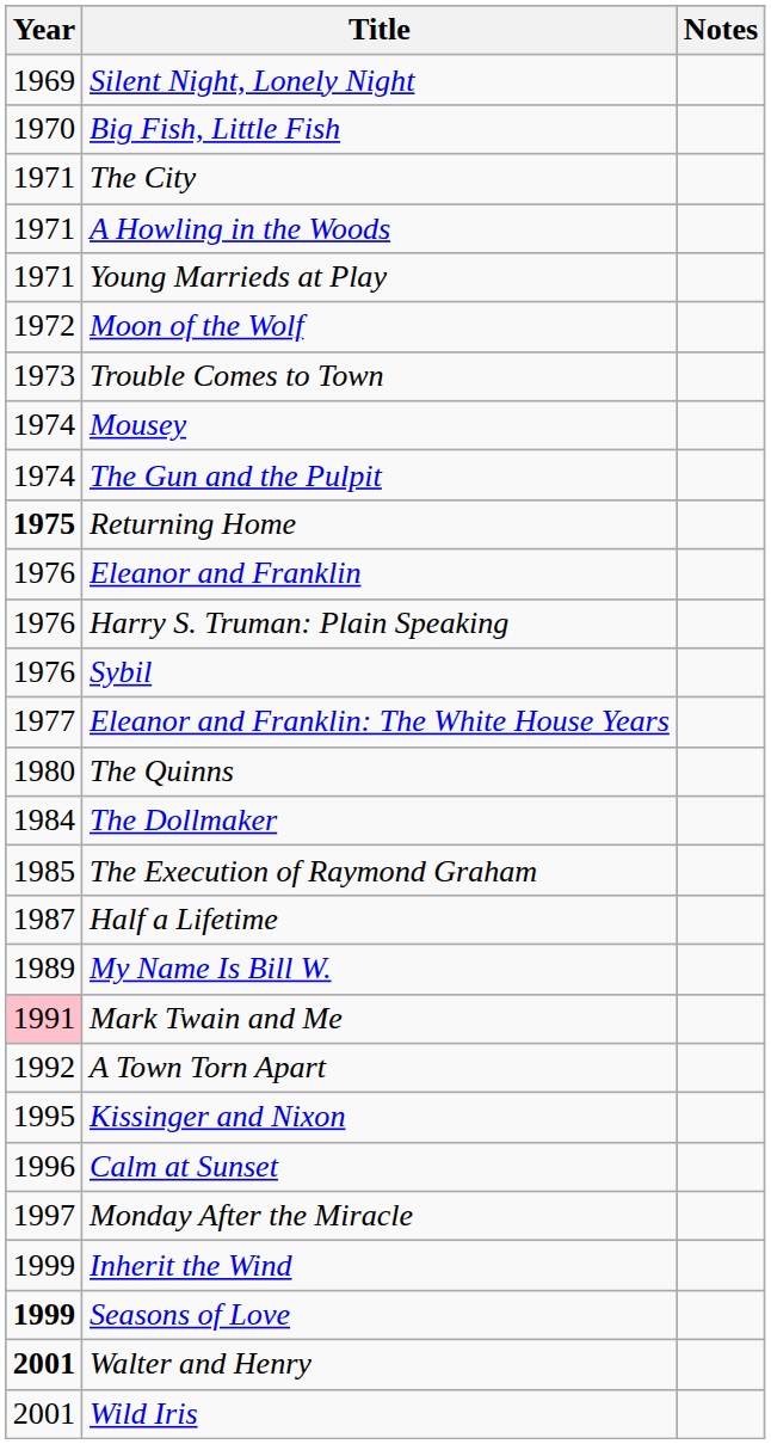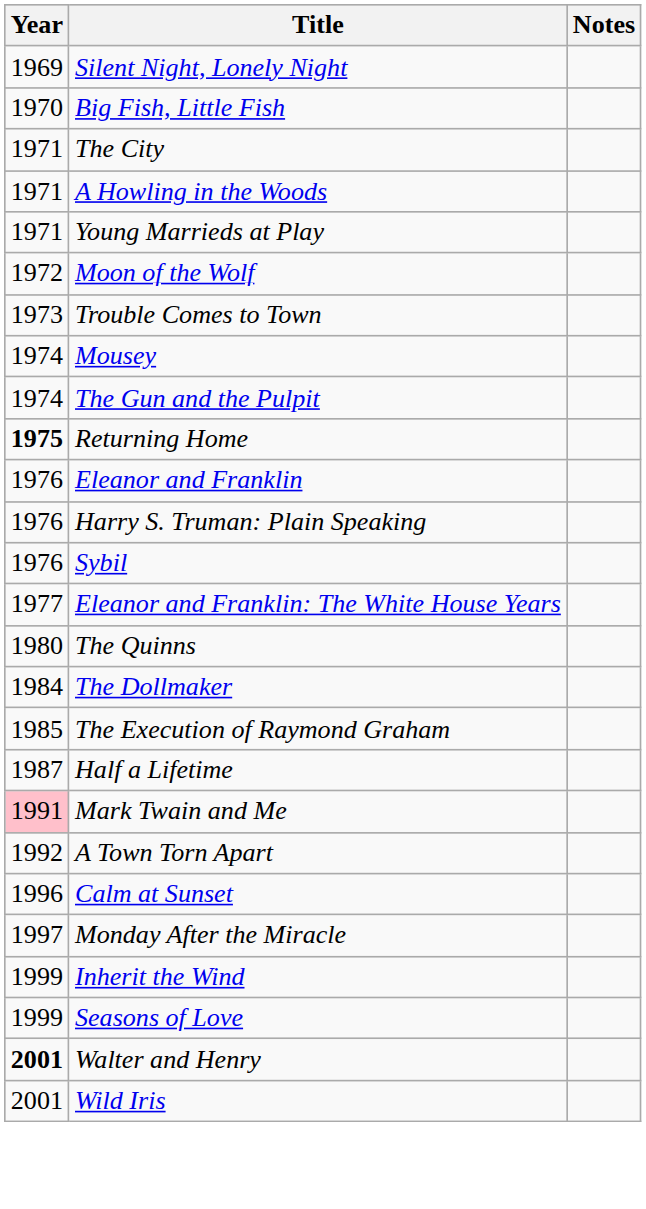- row: 1989 | My Name Is Bill W.
- row: 1995 | Kissinger and Nixon
Seasons of Love | Year: bold -> normal
